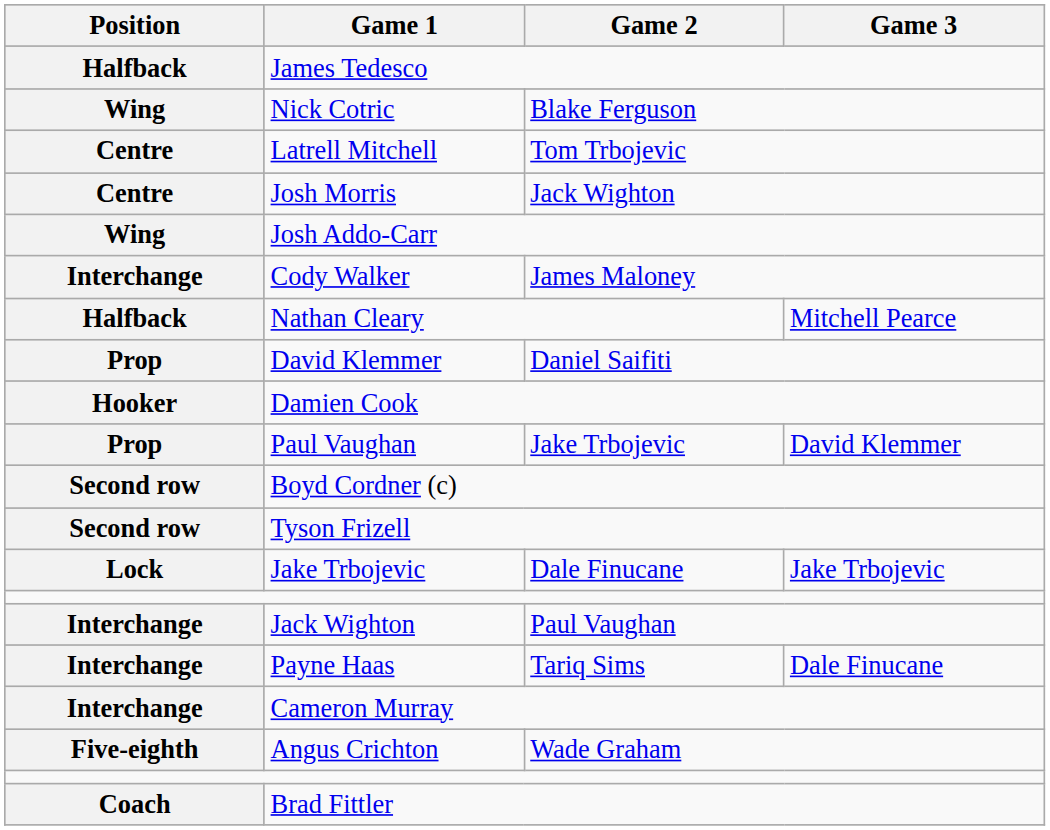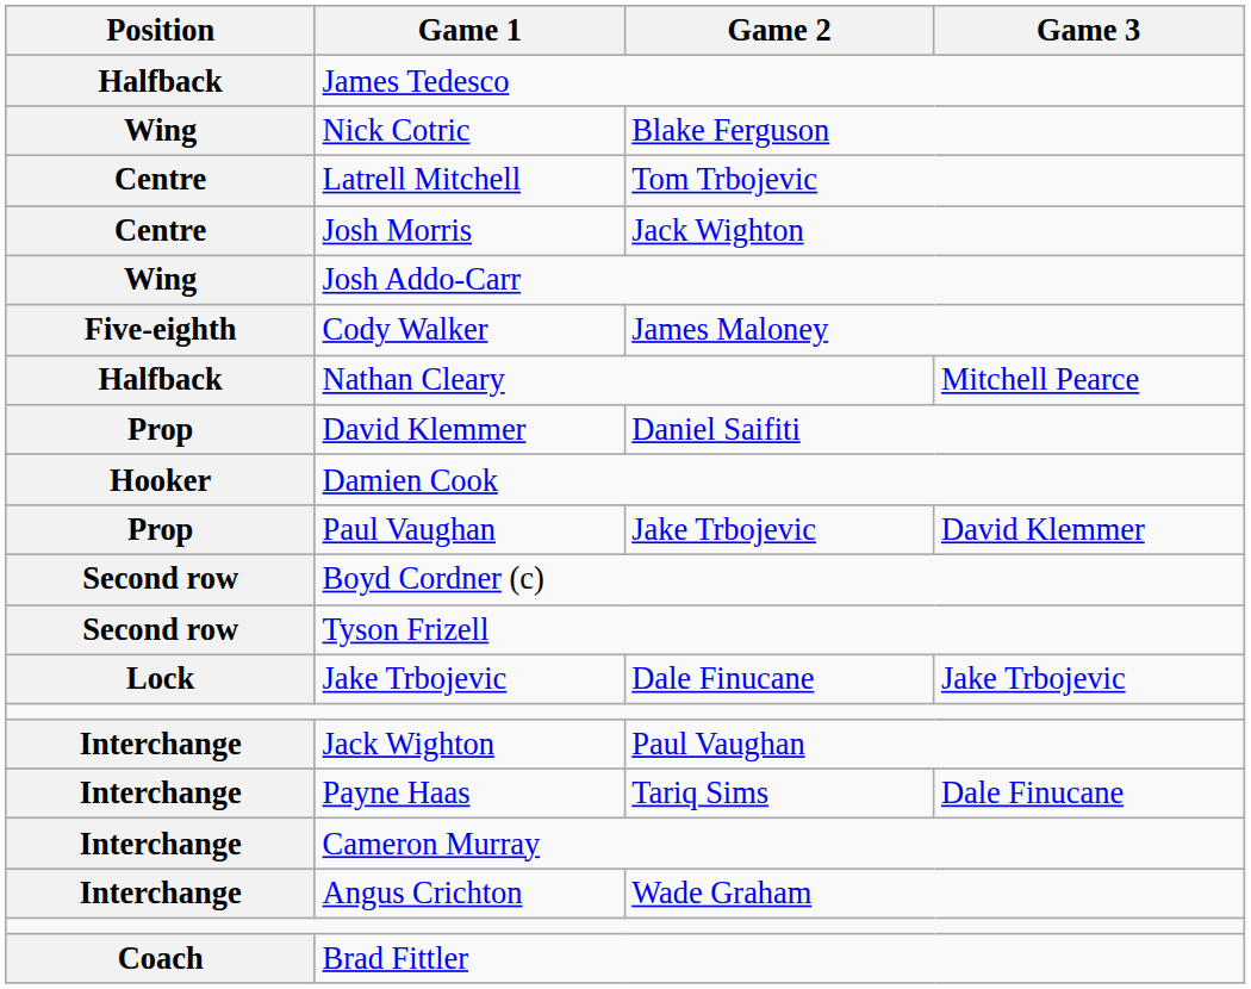Cody Walker | Position: Interchange -> Five-eighth
Angus Crichton | Position: Five-eighth -> Interchange
